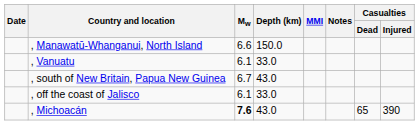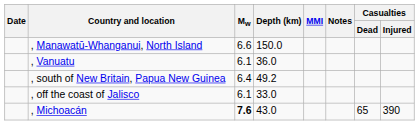, Vanuatu | Depth (km): 33.0 -> 36.0
, south of New Britain, Papua New Guinea | Mw: 6.7 -> 6.4
, south of New Britain, Papua New Guinea | Depth (km): 43.0 -> 49.2
